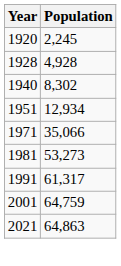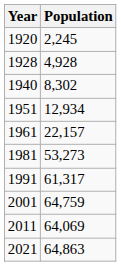+ row: 1961 | 22,157
- row: 1971 | 35,066
+ row: 2011 | 64,069
